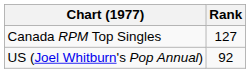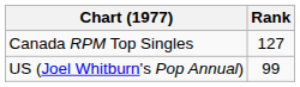US (Joel Whitburn's Pop Annual) | Rank: 92 -> 99
